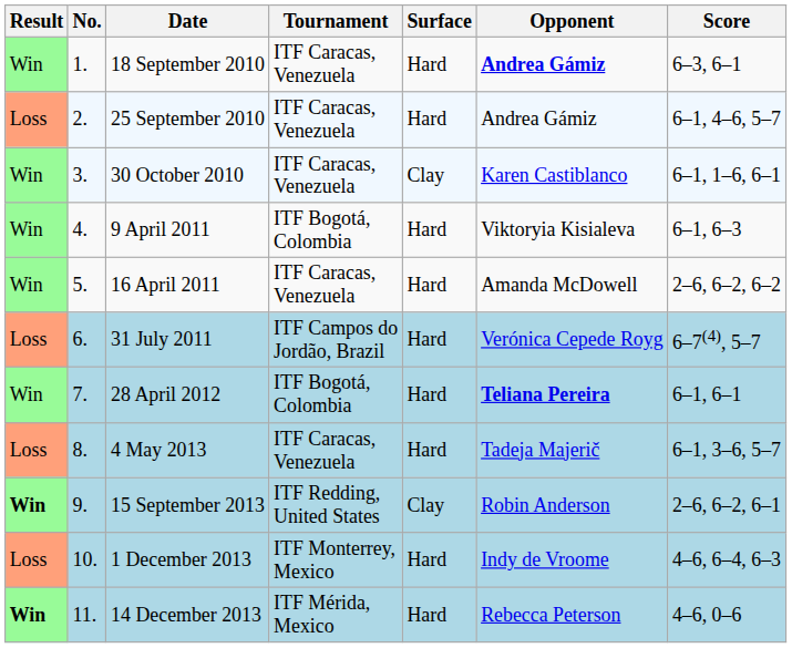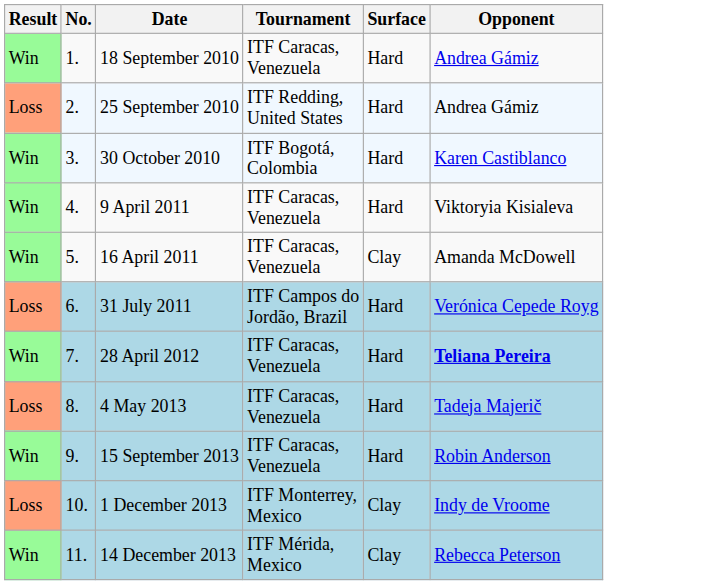- column: Score | 6–3, 6–1 | 6–1, 4–6, 5–7 | 6–1, 1–6, 6–1 | 6–1, 6–3 | 2–6, 6–2, 6–2 | 6–7(4), 5–7 | 6–1, 6–1 | 6–1, 3–6, 5–7 | 2–6, 6–2, 6–1 | 4–6, 6–4, 6–3 | 4–6, 0–6
18 September 2010 | Opponent: bold -> normal
25 September 2010 | Tournament: ITF Caracas, Venezuela -> ITF Redding, United States
30 October 2010 | Tournament: ITF Caracas, Venezuela -> ITF Bogotá, Colombia
30 October 2010 | Surface: Clay -> Hard
9 April 2011 | Tournament: ITF Bogotá, Colombia -> ITF Caracas, Venezuela
16 April 2011 | Surface: Hard -> Clay
28 April 2012 | Tournament: ITF Bogotá, Colombia -> ITF Caracas, Venezuela
15 September 2013 | Result: bold -> normal
15 September 2013 | Tournament: ITF Redding, United States -> ITF Caracas, Venezuela
15 September 2013 | Surface: Clay -> Hard
1 December 2013 | Surface: Hard -> Clay
14 December 2013 | Result: bold -> normal
14 December 2013 | Surface: Hard -> Clay
